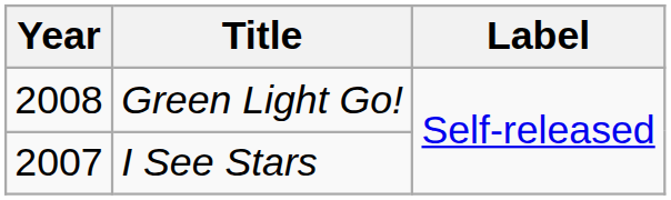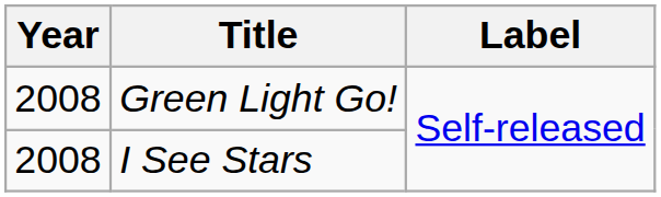I See Stars | Year: 2007 -> 2008
